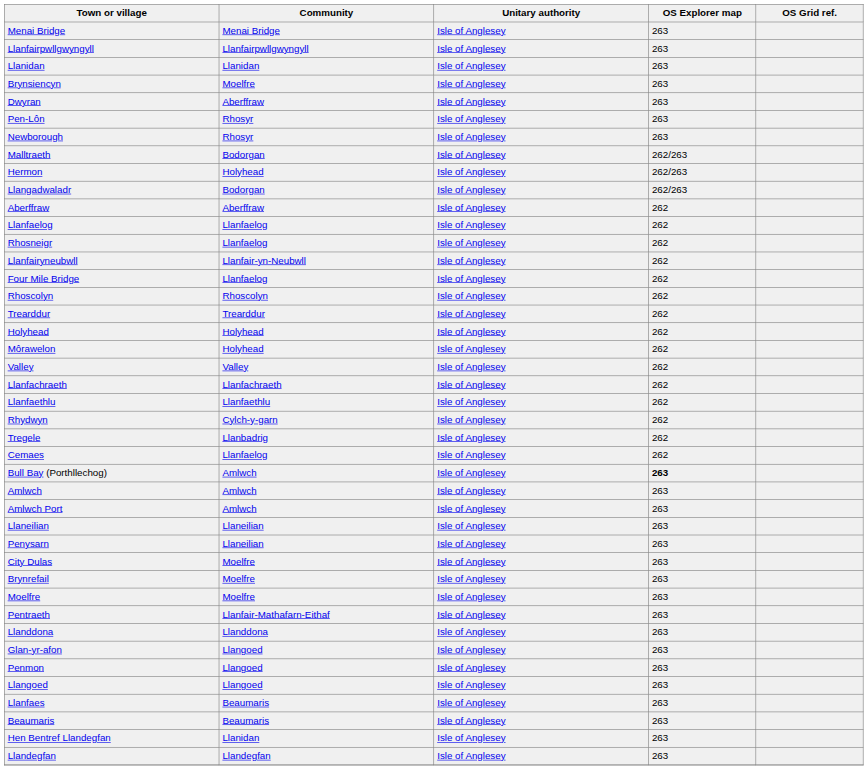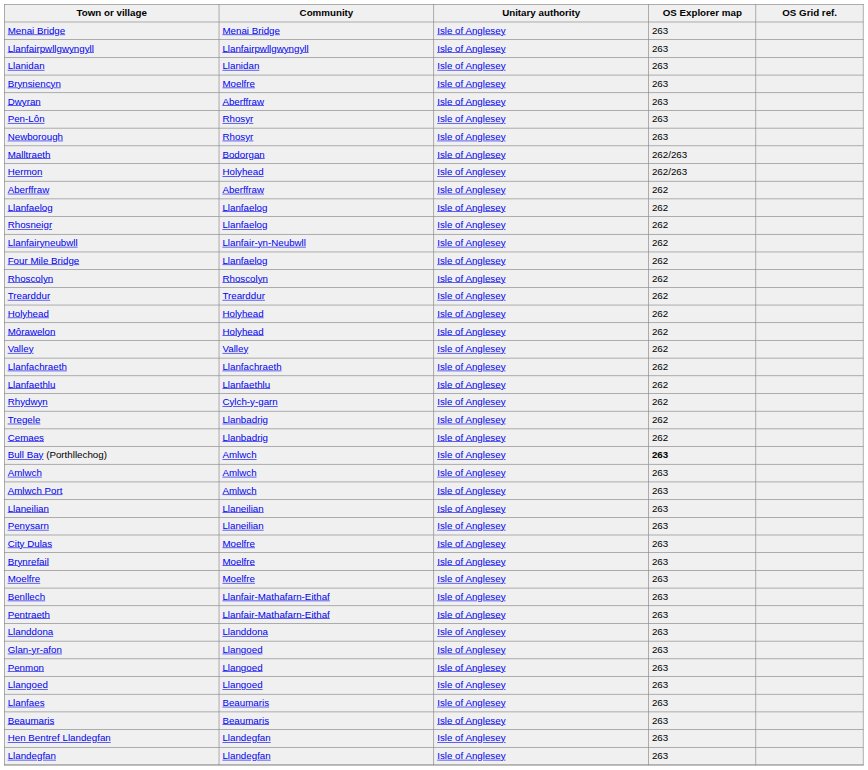- row: Llangadwaladr | Bodorgan | Isle of Anglesey | 262/263
Cemaes | Community: Llanfaelog -> Llanbadrig
+ row: Benllech | Llanfair-Mathafarn-Eithaf | Isle of Anglesey | 263
Hen Bentref Llandegfan | Community: Llanidan -> Llandegfan
